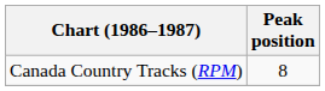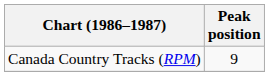Canada Country Tracks (RPM) | Peak position: 8 -> 9
